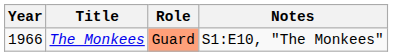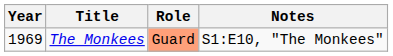The Monkees | Year: 1966 -> 1969
